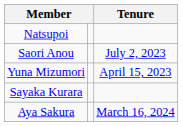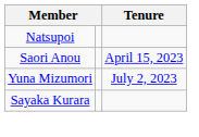Saori Anou | Tenure: July 2, 2023 -> April 15, 2023
Yuna Mizumori | Tenure: April 15, 2023 -> July 2, 2023
- row: Aya Sakura | March 16, 2024
